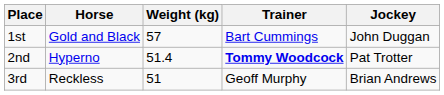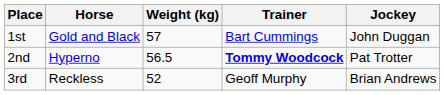2nd | Weight (kg): 51.4 -> 56.5
3rd | Weight (kg): 51 -> 52
